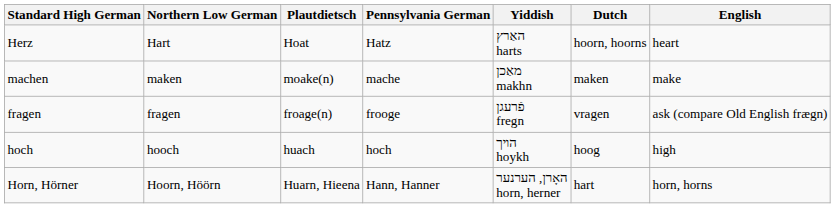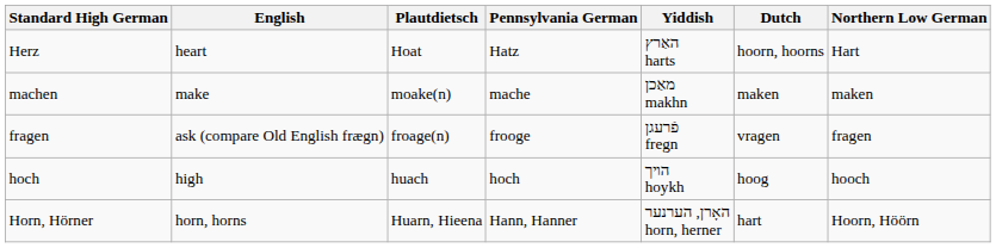columns swapped: Northern Low German <-> English
